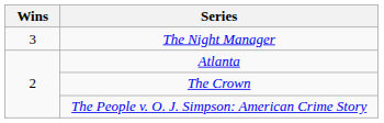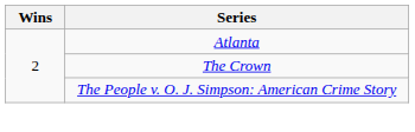- row: 3 | The Night Manager
